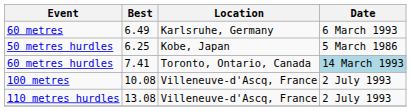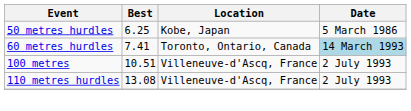- row: 60 metres | 6.49 | Karlsruhe, Germany | 6 March 1993
100 metres | Best: 10.08 -> 10.51
